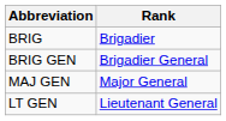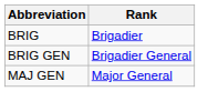- row: LT GEN | Lieutenant General
